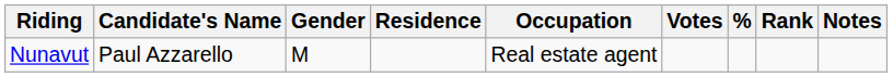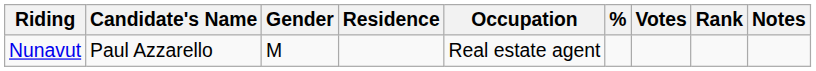columns swapped: Votes <-> %
